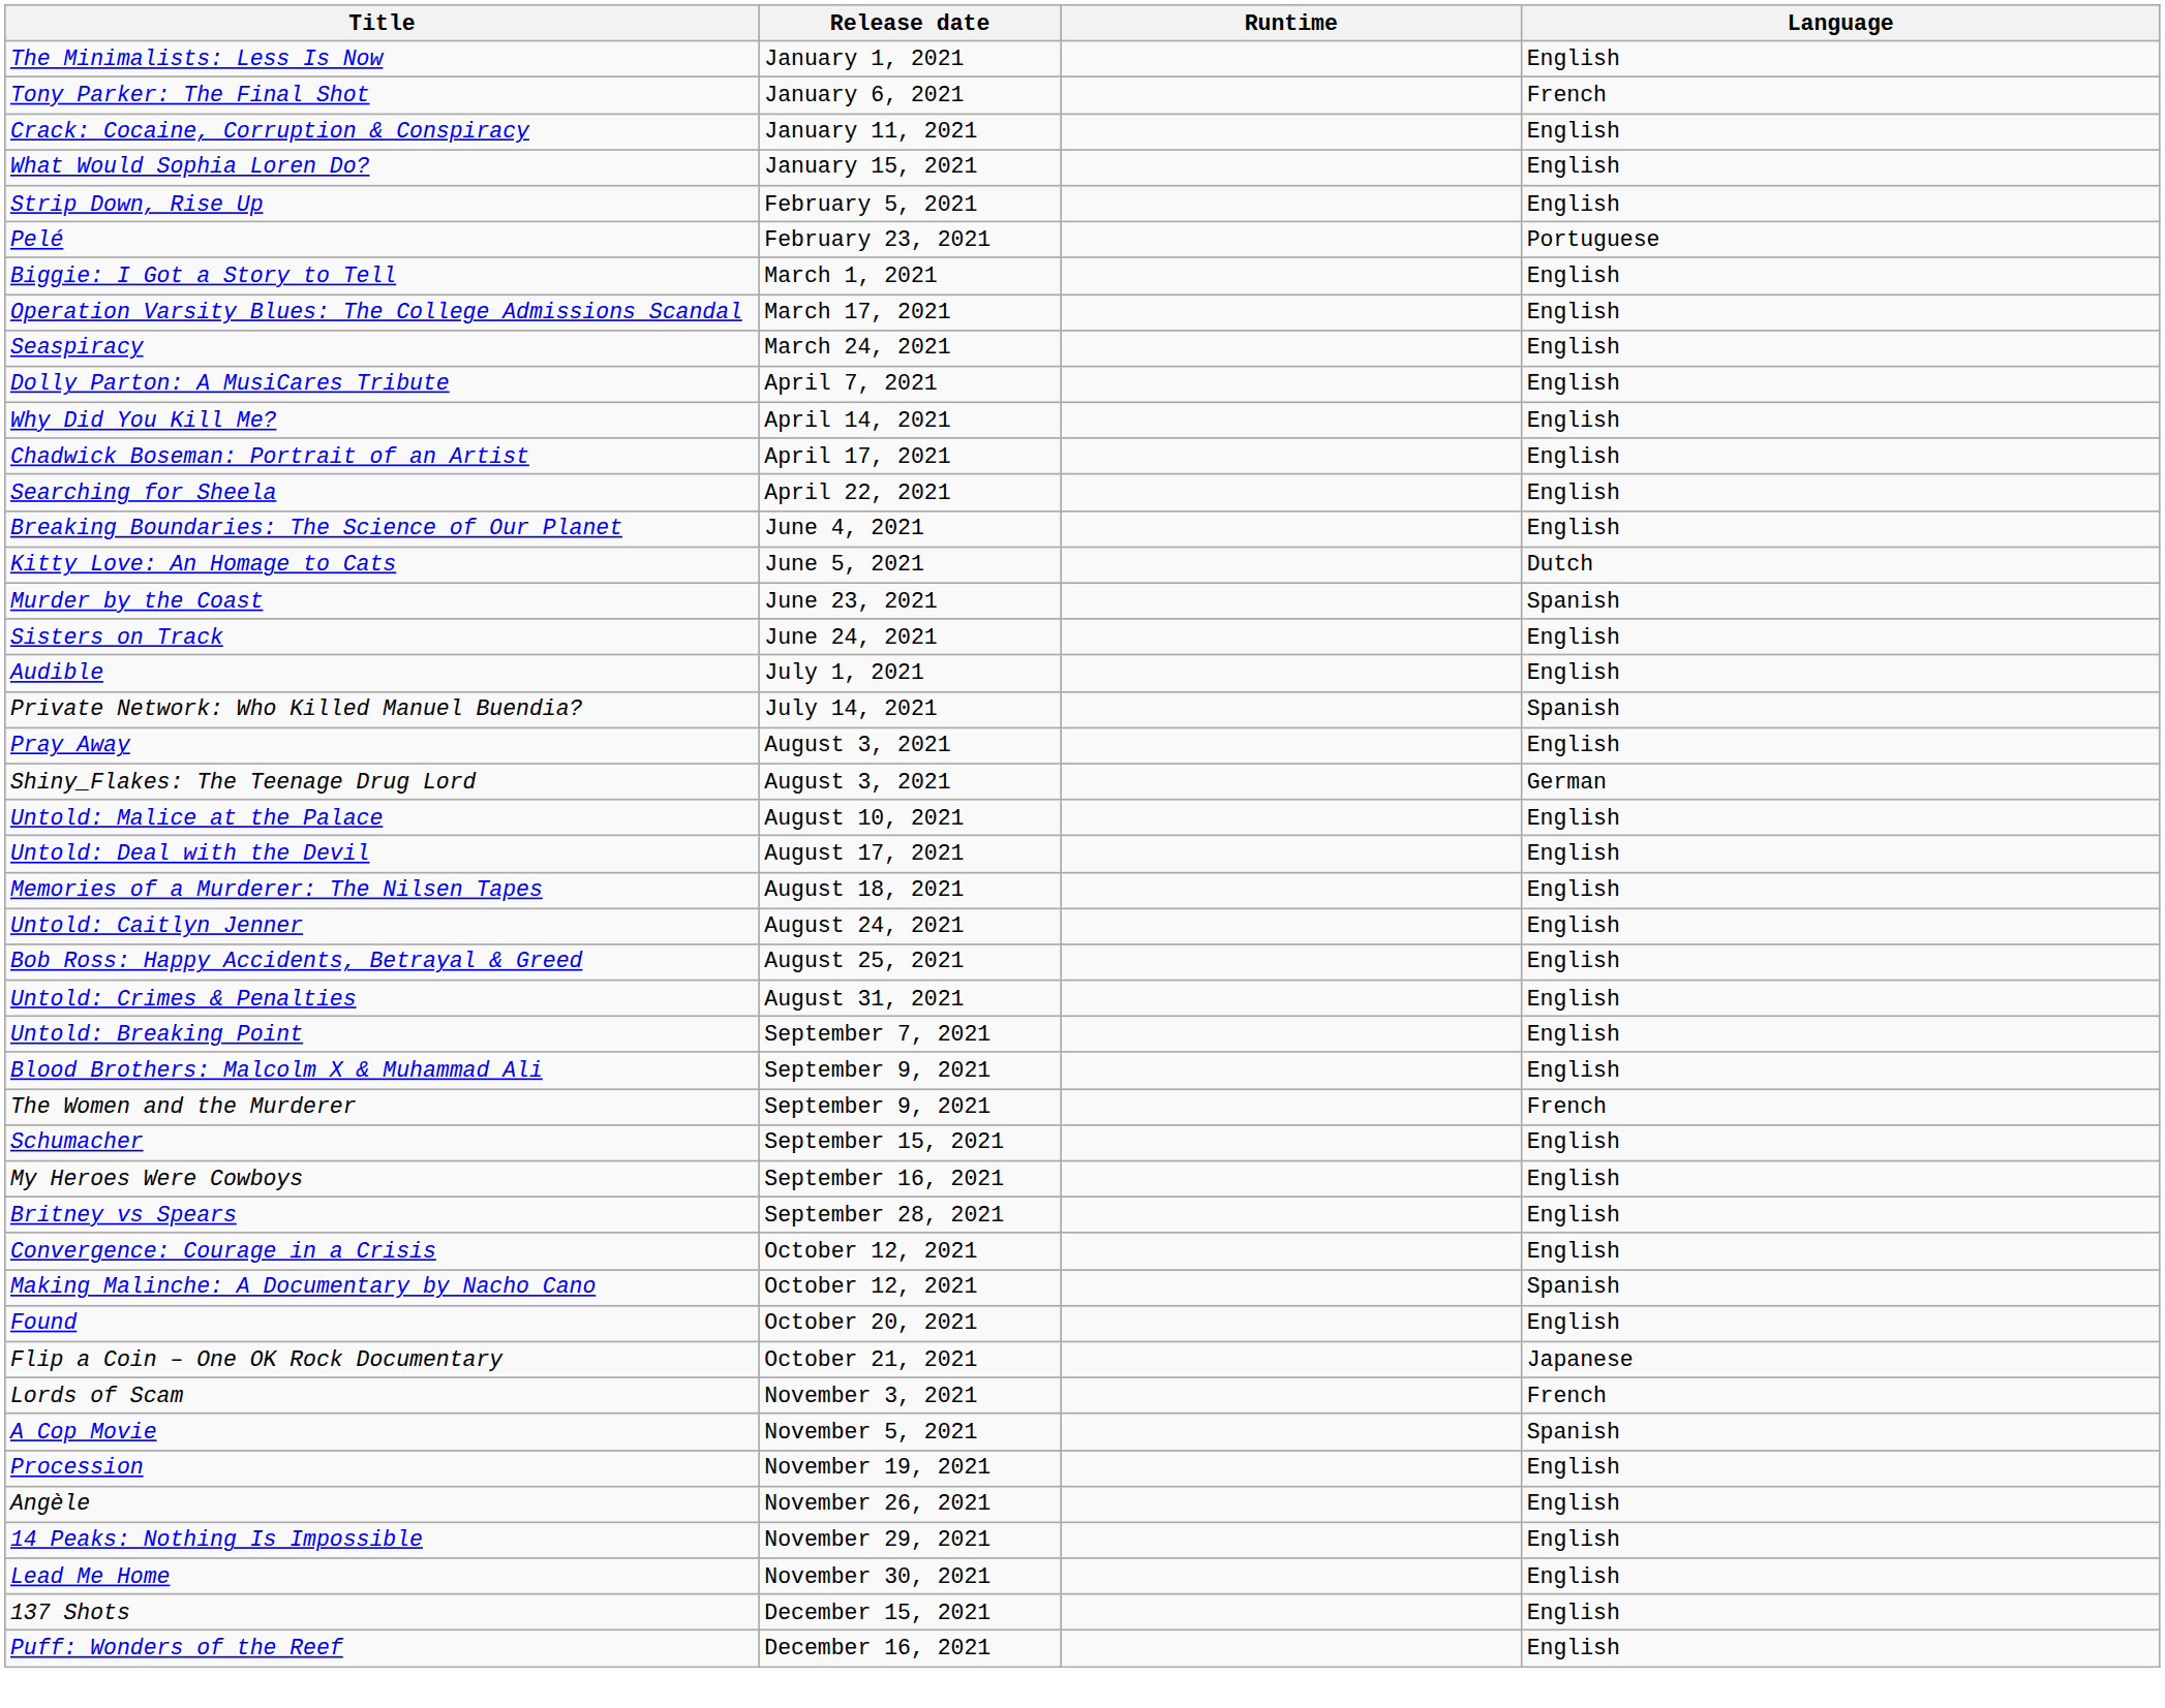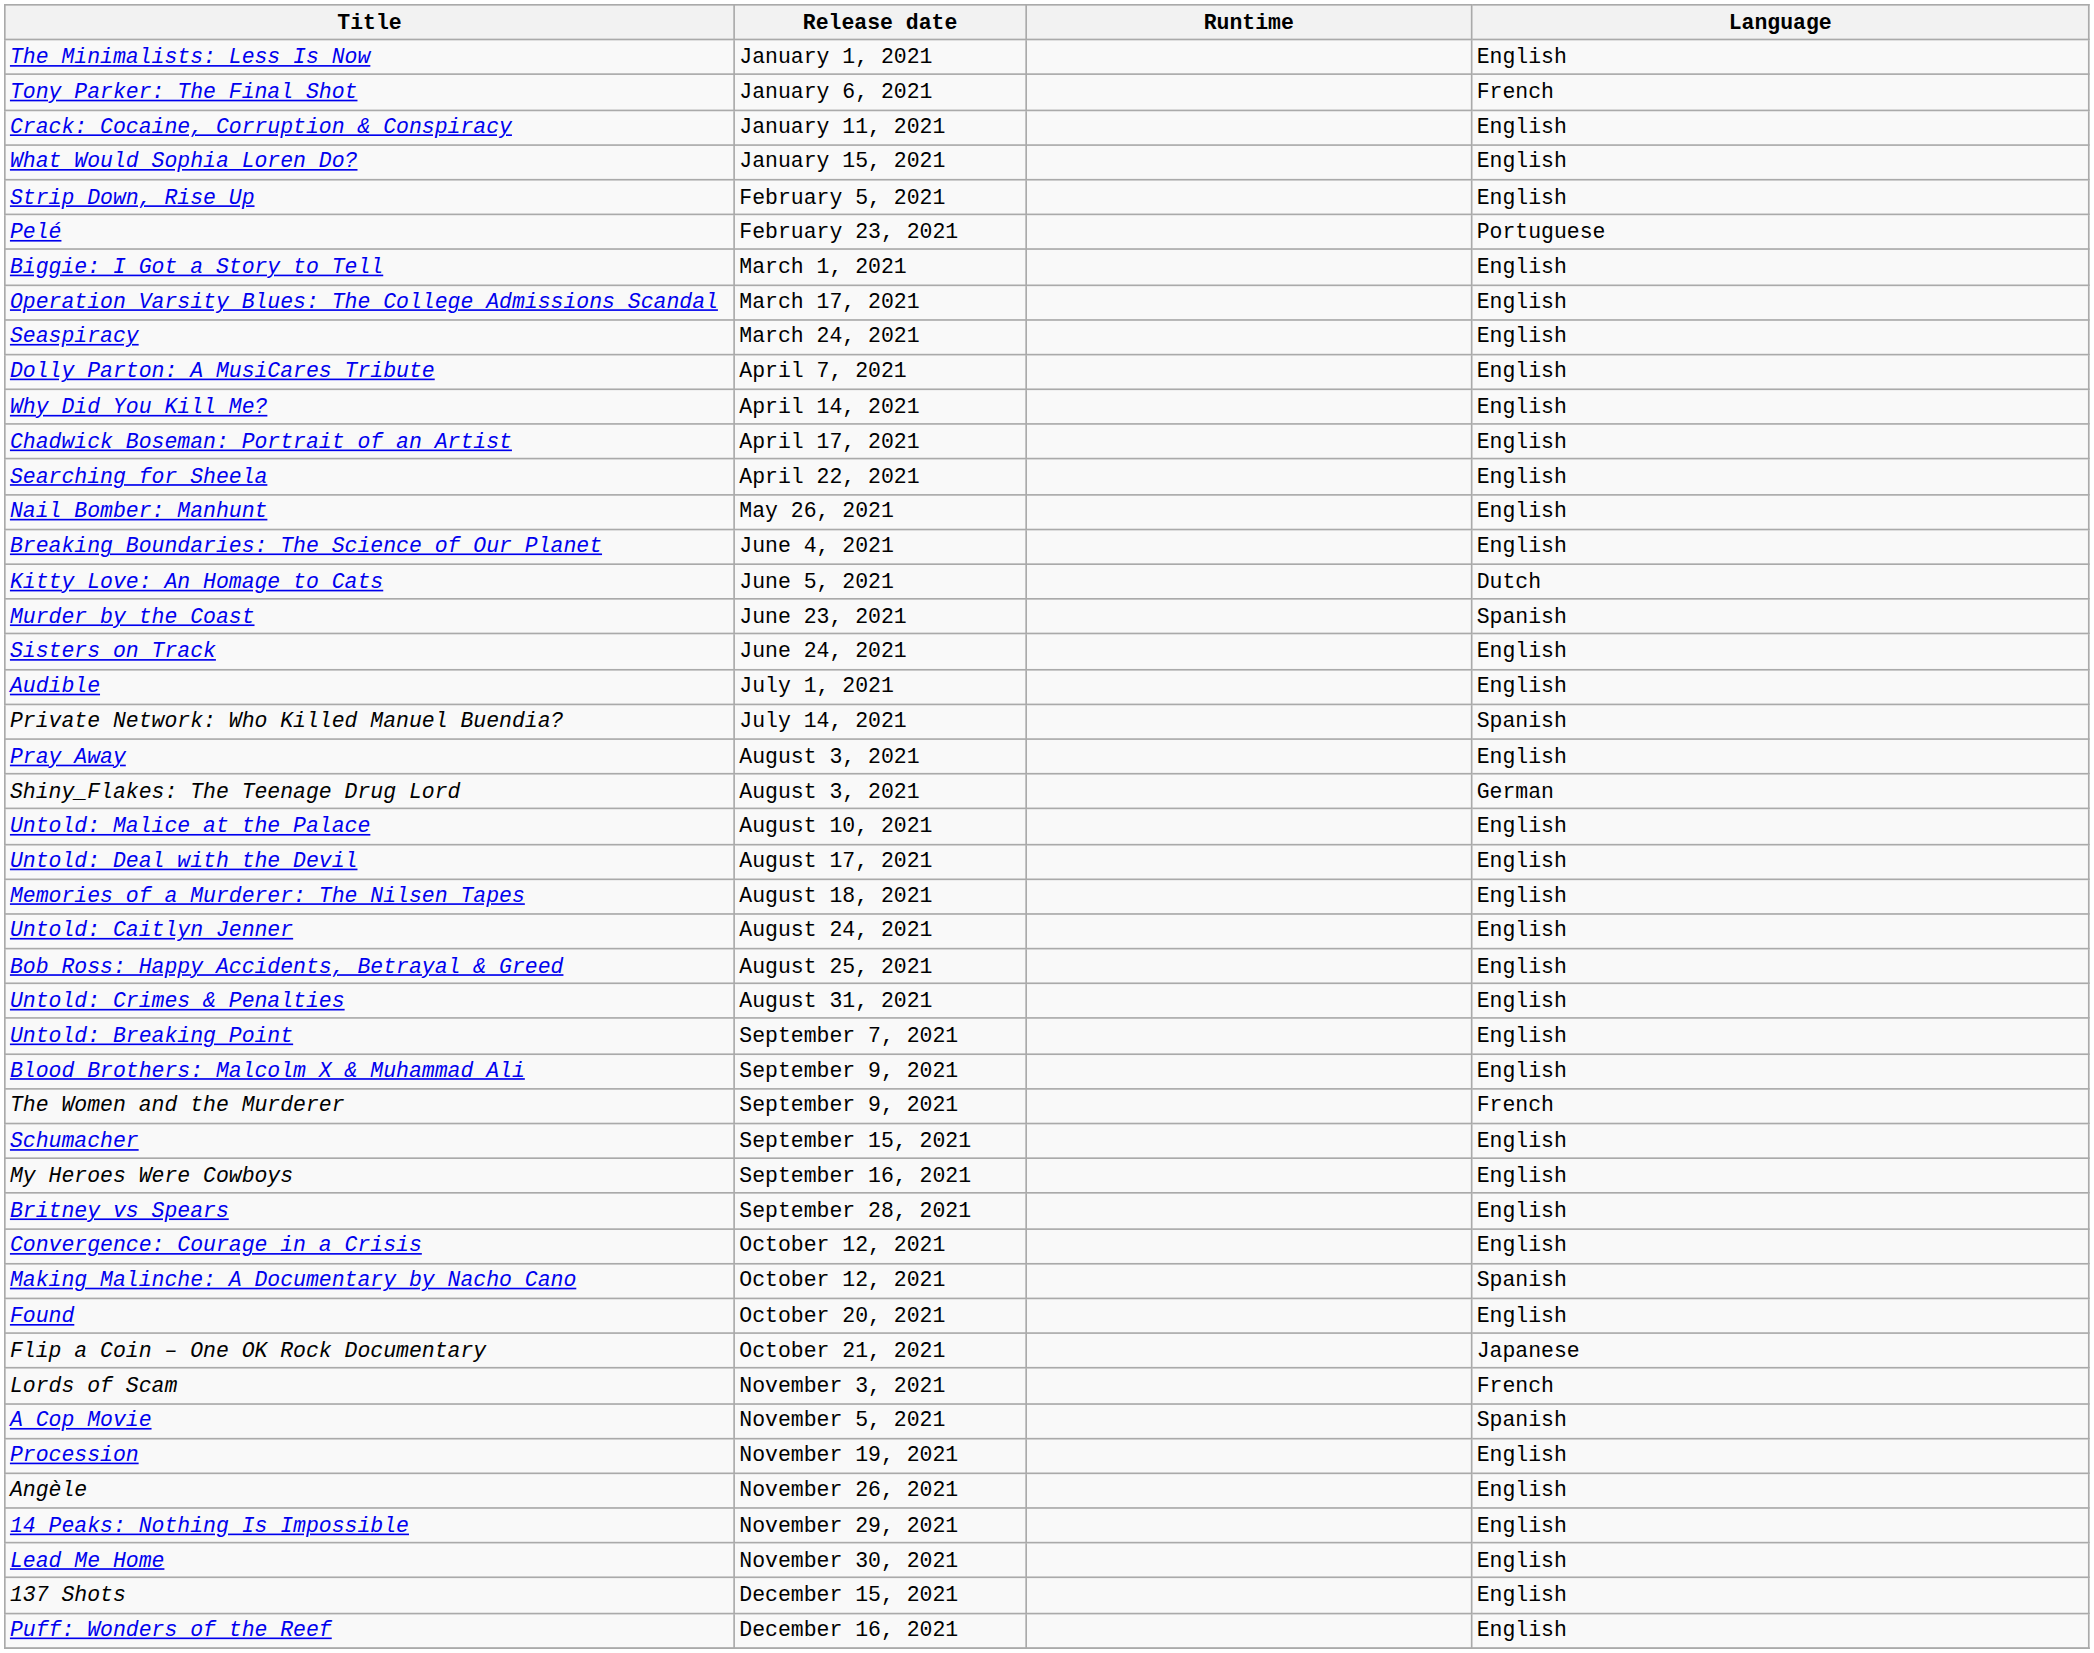+ row: Nail Bomber: Manhunt | May 26, 2021 | English
